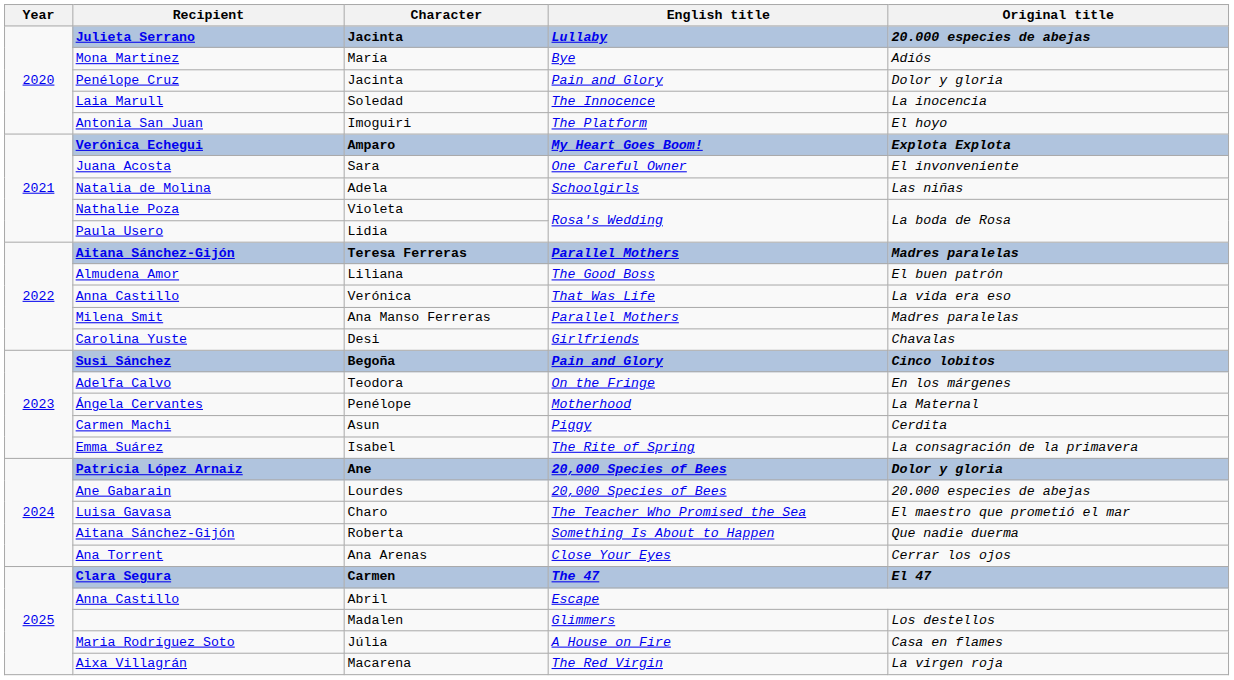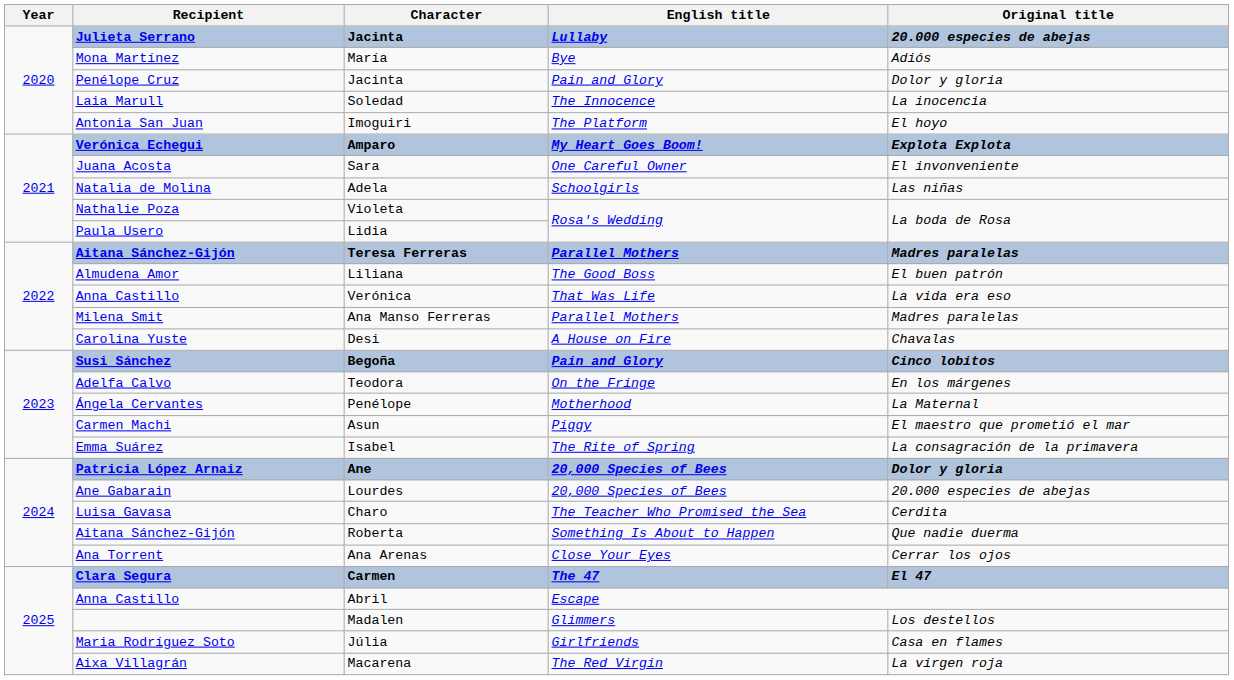Desi | English title: Girlfriends -> A House on Fire
Asun | Original title: Cerdita -> El maestro que prometió el mar
Charo | Original title: El maestro que prometió el mar -> Cerdita
Júlia | English title: A House on Fire -> Girlfriends
